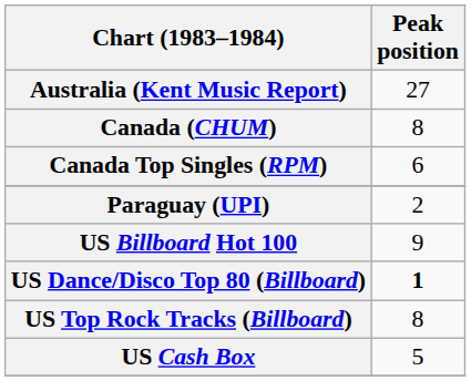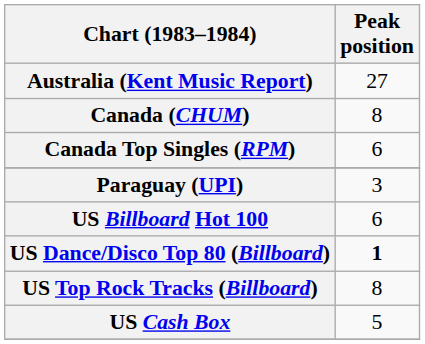Paraguay (UPI) | Peak position: 2 -> 3
US Billboard Hot 100 | Peak position: 9 -> 6
